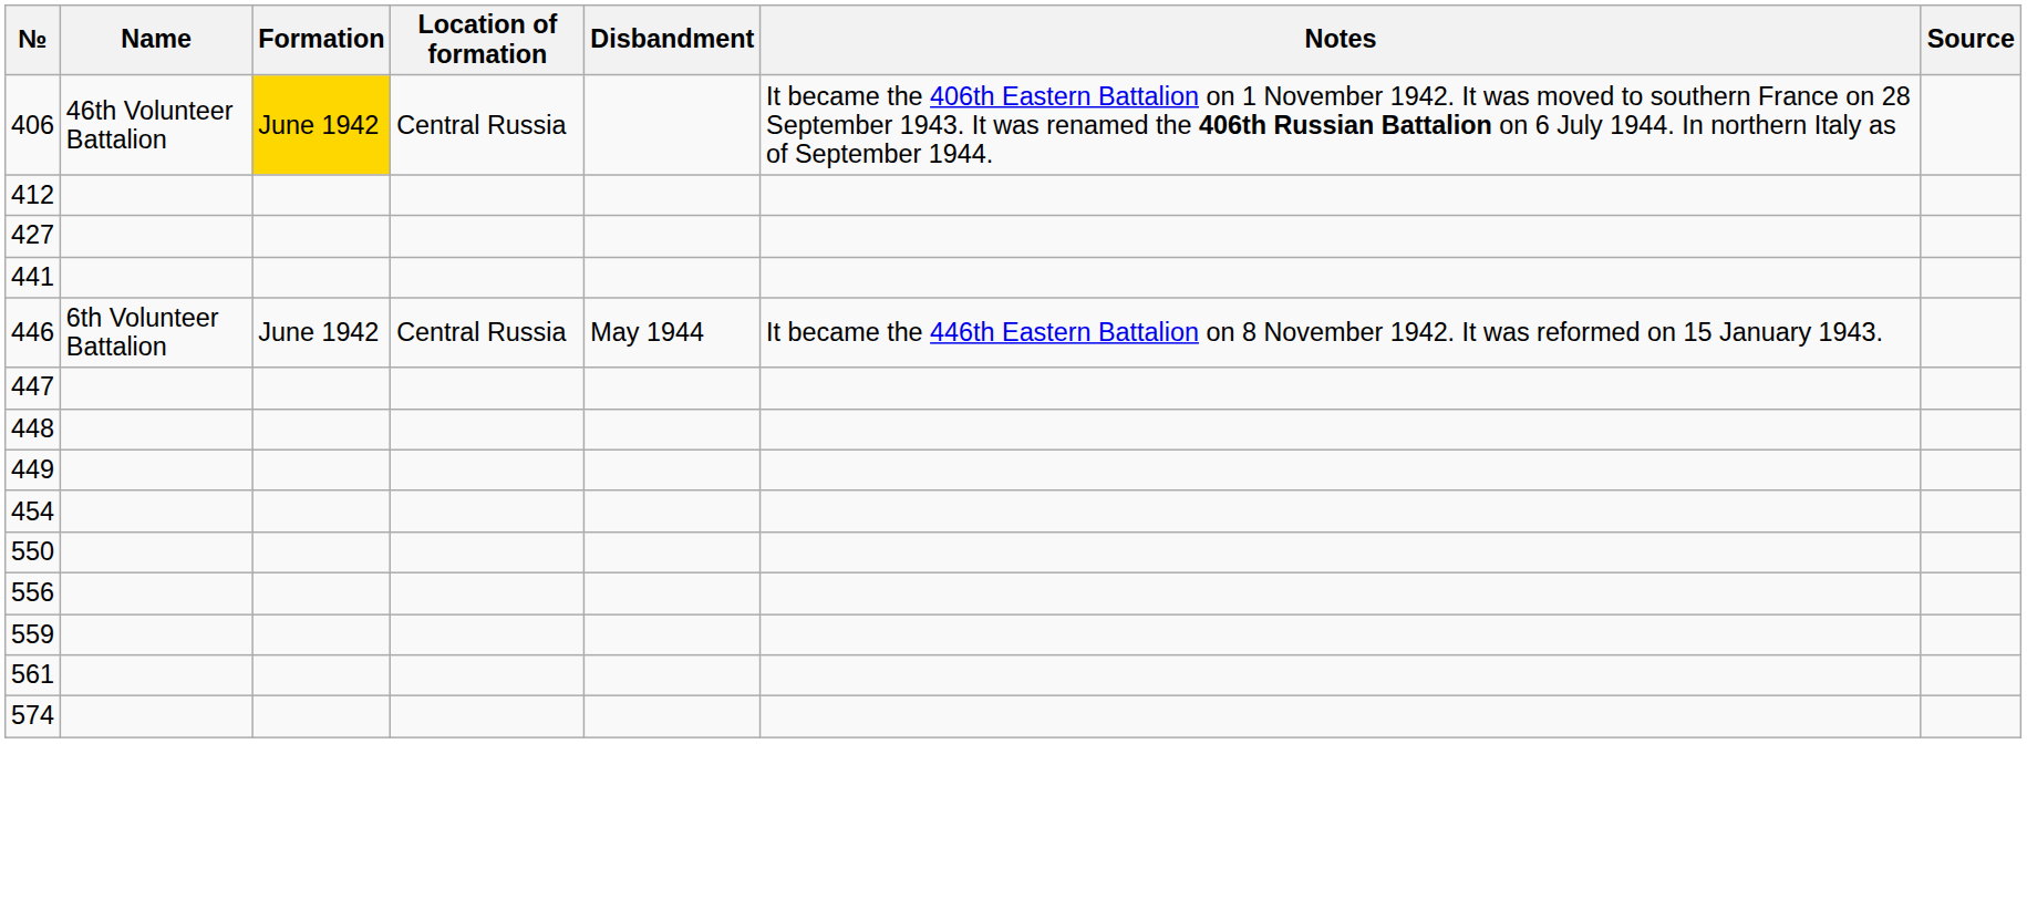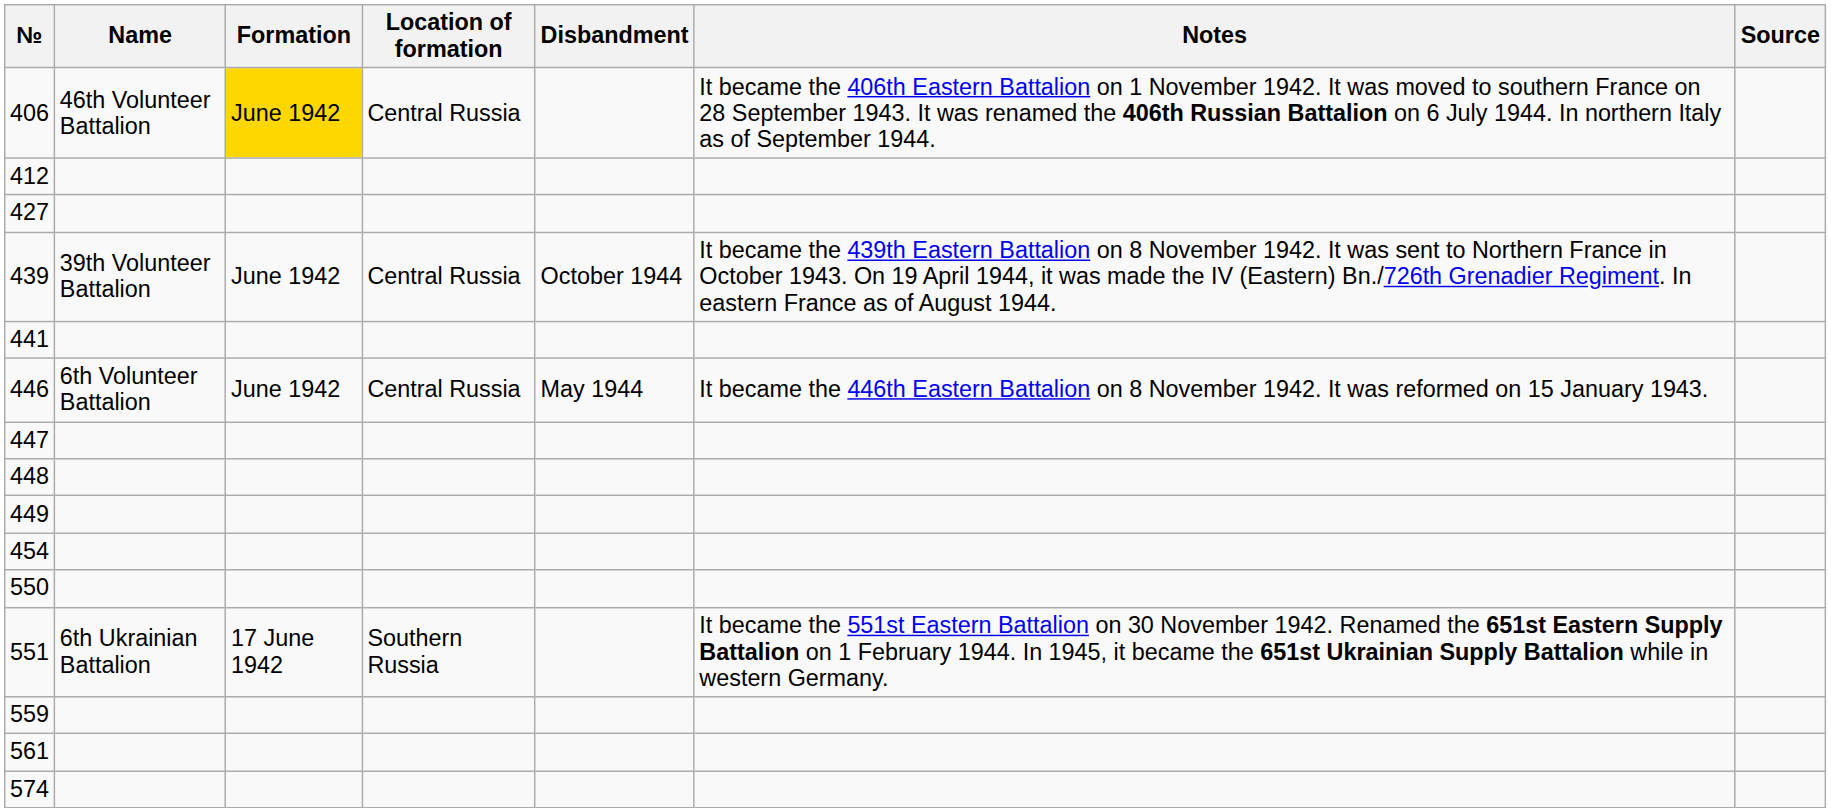+ row: 439 | 39th Volunteer Battalion | June 1942 | Central Russia | October 1944 | It became the 439th Eastern Battalion on 8 November 1942. It was sent to Northern France in October 1943. On 19 April 1944, it was made the IV (Eastern) Bn./726th Grenadier Regiment. In eastern France as of August 1944.
+ row: 551 | 6th Ukrainian Battalion | 17 June 1942 | Southern Russia | It became the 551st Eastern Battalion on 30 November 1942. Renamed the 651st Eastern Supply Battalion on 1 February 1944. In 1945, it became the 651st Ukrainian Supply Battalion while in western Germany.
- row: 556
